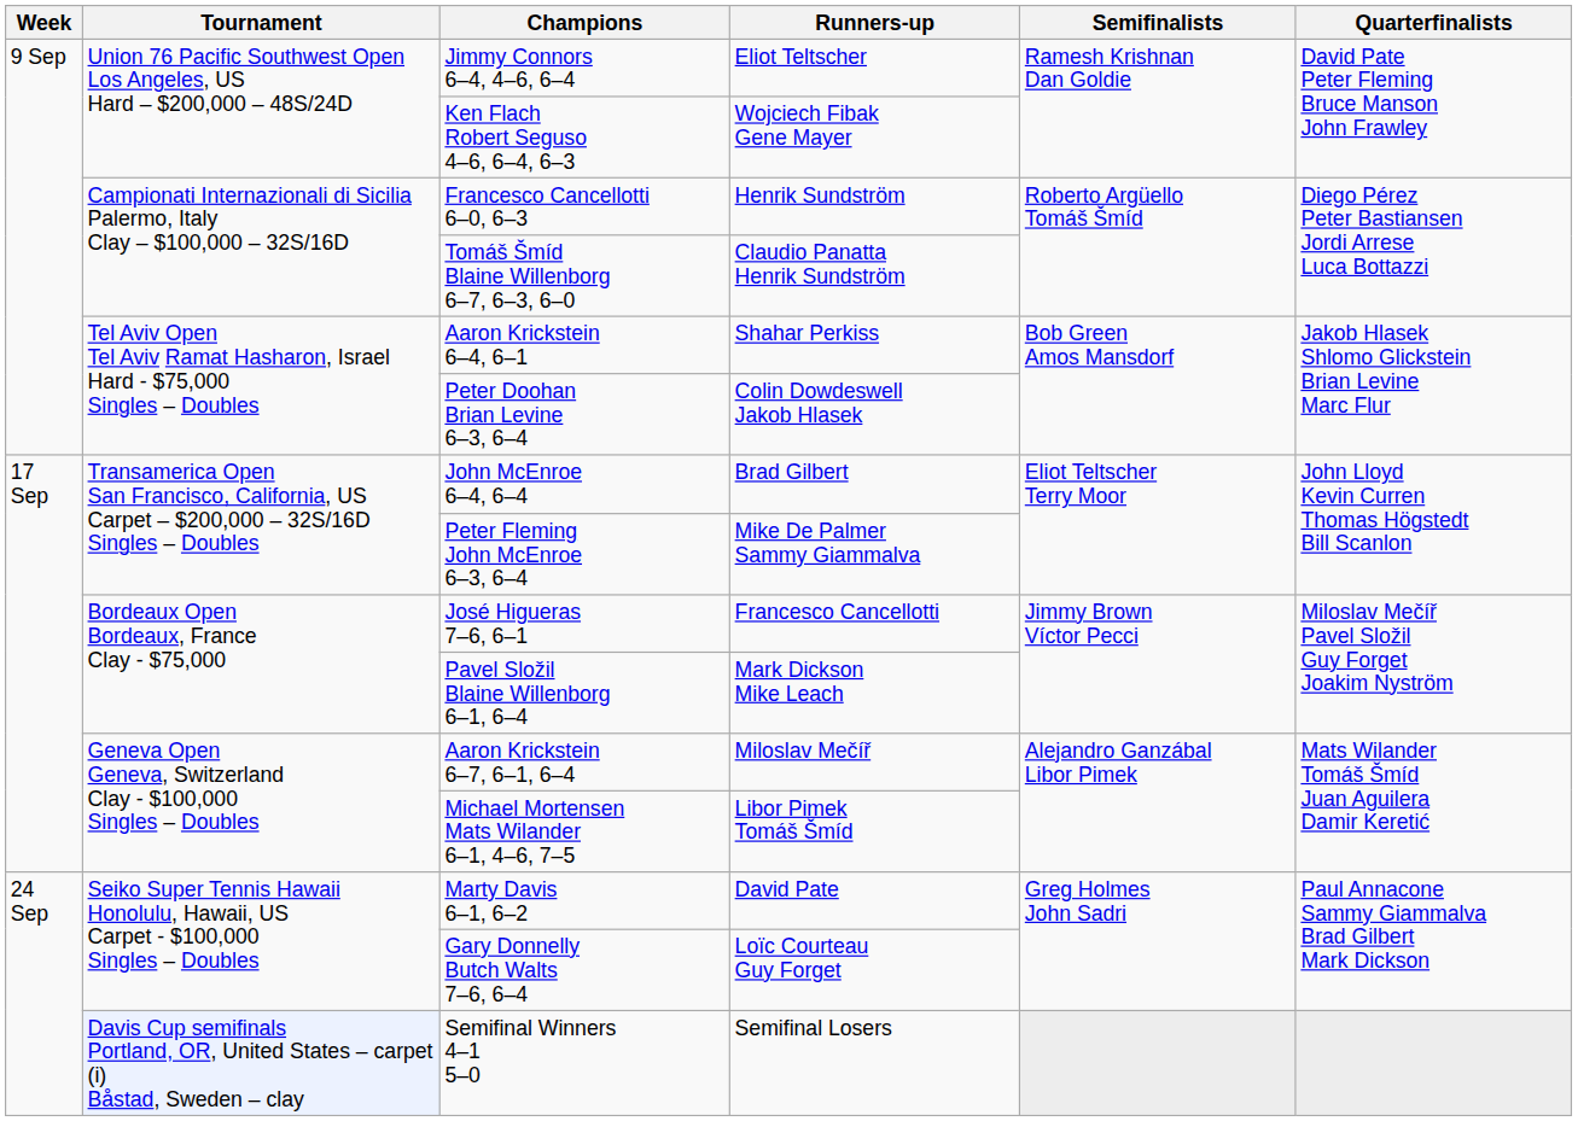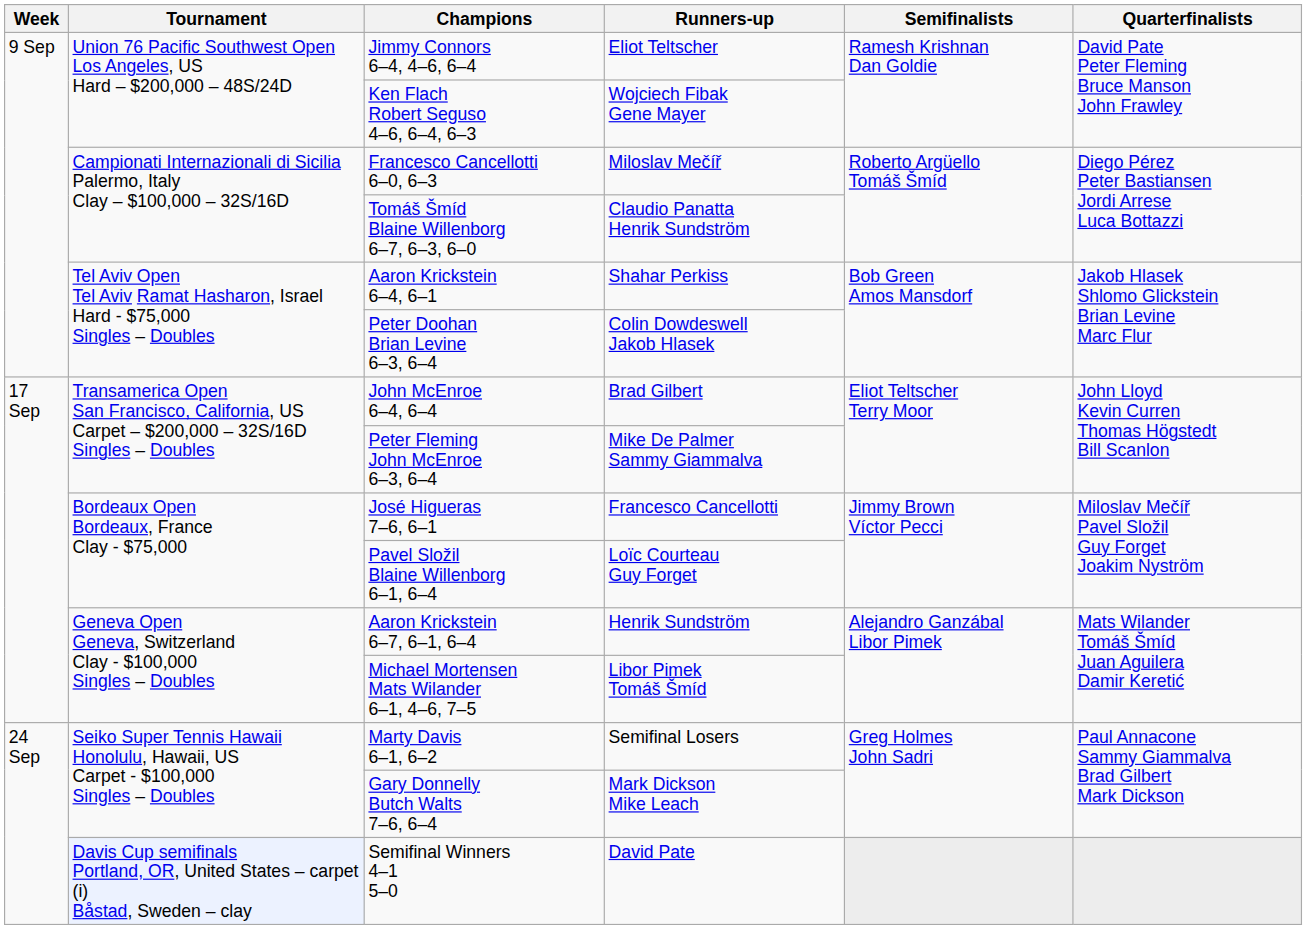Francesco Cancellotti 6–0, 6–3 | Runners-up: Henrik Sundström -> Miloslav Mečíř
Pavel Složil Blaine Willenborg 6–1, 6–4 | Runners-up: Mark Dickson Mike Leach -> Loïc Courteau Guy Forget
Aaron Krickstein 6–7, 6–1, 6–4 | Runners-up: Miloslav Mečíř -> Henrik Sundström
Marty Davis 6–1, 6–2 | Runners-up: David Pate -> Semifinal Losers
Gary Donnelly Butch Walts 7–6, 6–4 | Runners-up: Loïc Courteau Guy Forget -> Mark Dickson Mike Leach
Semifinal Winners 4–1 5–0 | Runners-up: Semifinal Losers -> David Pate
